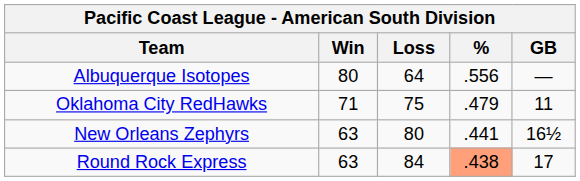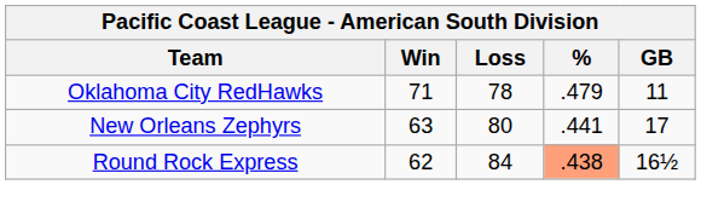- row: Albuquerque Isotopes | 80 | 64 | .556 | —
Oklahoma City RedHawks | Loss: 75 -> 78
New Orleans Zephyrs | GB: 16½ -> 17
Round Rock Express | Win: 63 -> 62
Round Rock Express | GB: 17 -> 16½
